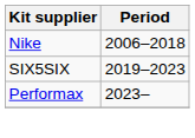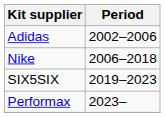+ row: Adidas | 2002–2006
